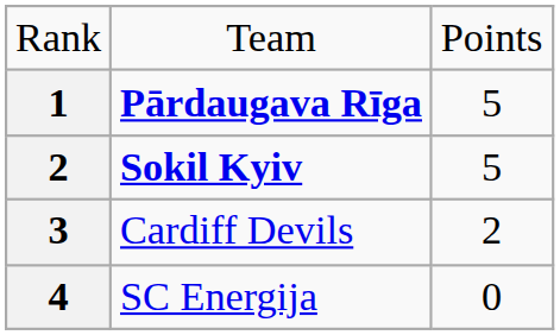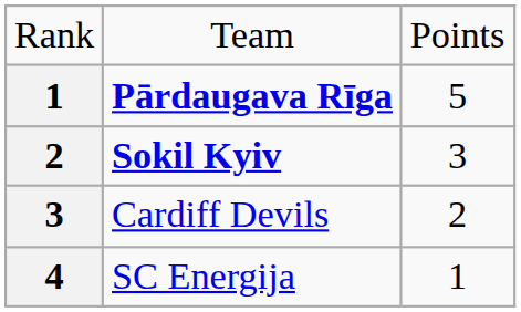Sokil Kyiv | column 3: 5 -> 3
SC Energija | column 3: 0 -> 1
